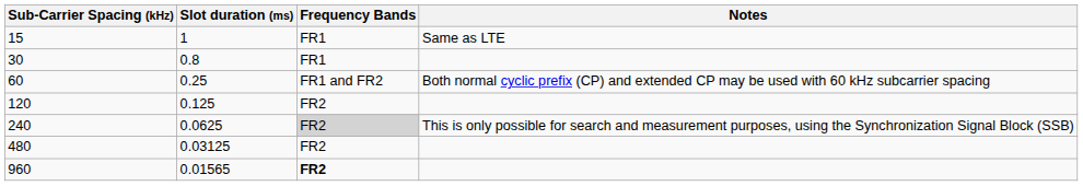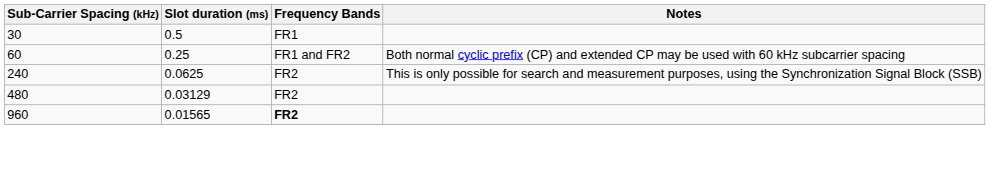- row: 15 | 1 | FR1 | Same as LTE
30 | Slot duration (ms): 0.8 -> 0.5
- row: 120 | 0.125 | FR2
240 | Frequency Bands: lightgrey background -> no background
480 | Slot duration (ms): 0.03125 -> 0.03129
